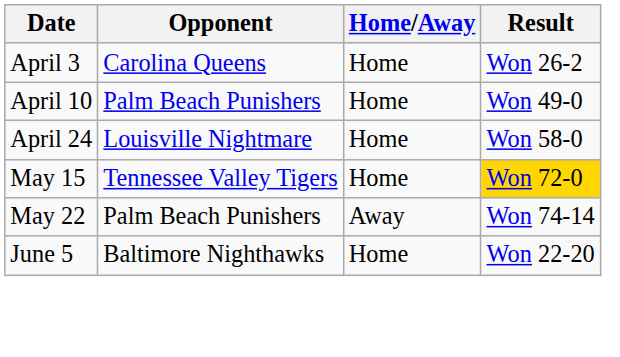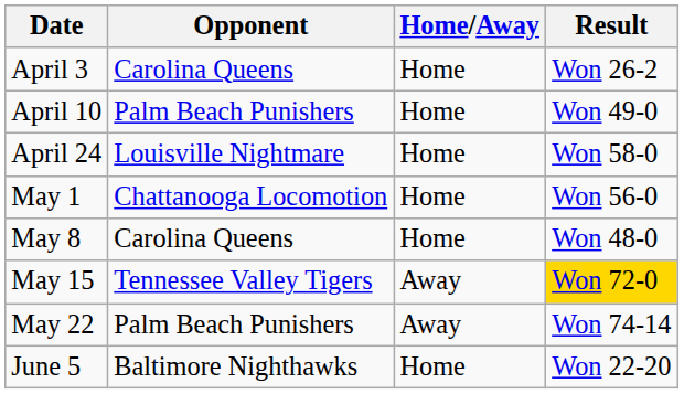+ row: May 1 | Chattanooga Locomotion | Home | Won 56-0
+ row: May 8 | Carolina Queens | Home | Won 48-0
May 15 | Home/Away: Home -> Away
